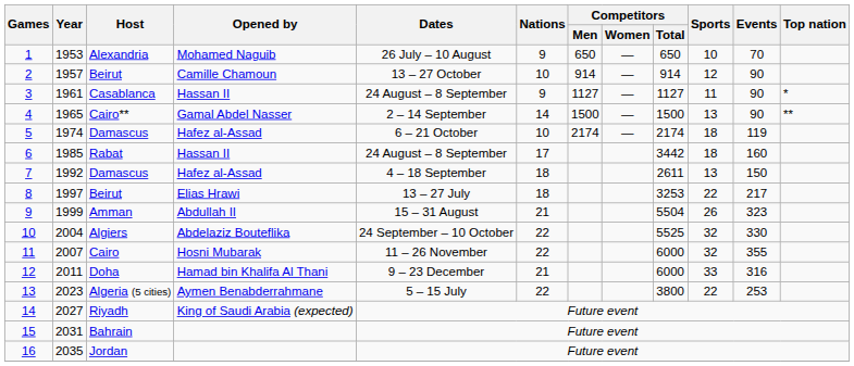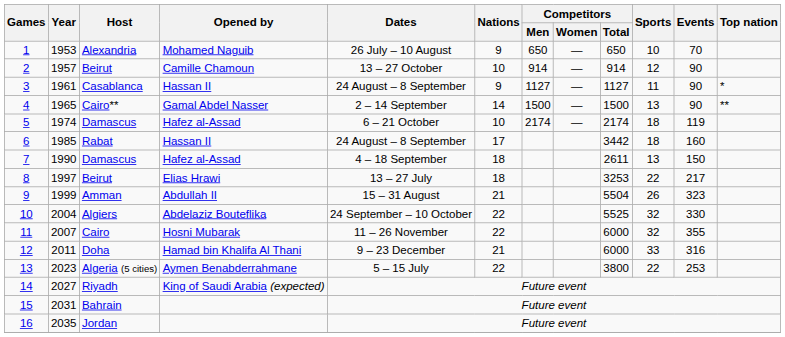7 | Year: 1992 -> 1990
